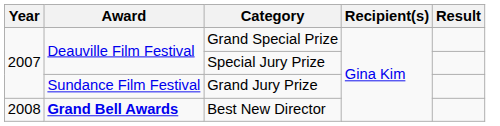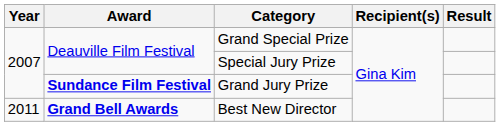Grand Jury Prize | Award: normal -> bold
Best New Director | Year: 2008 -> 2011
